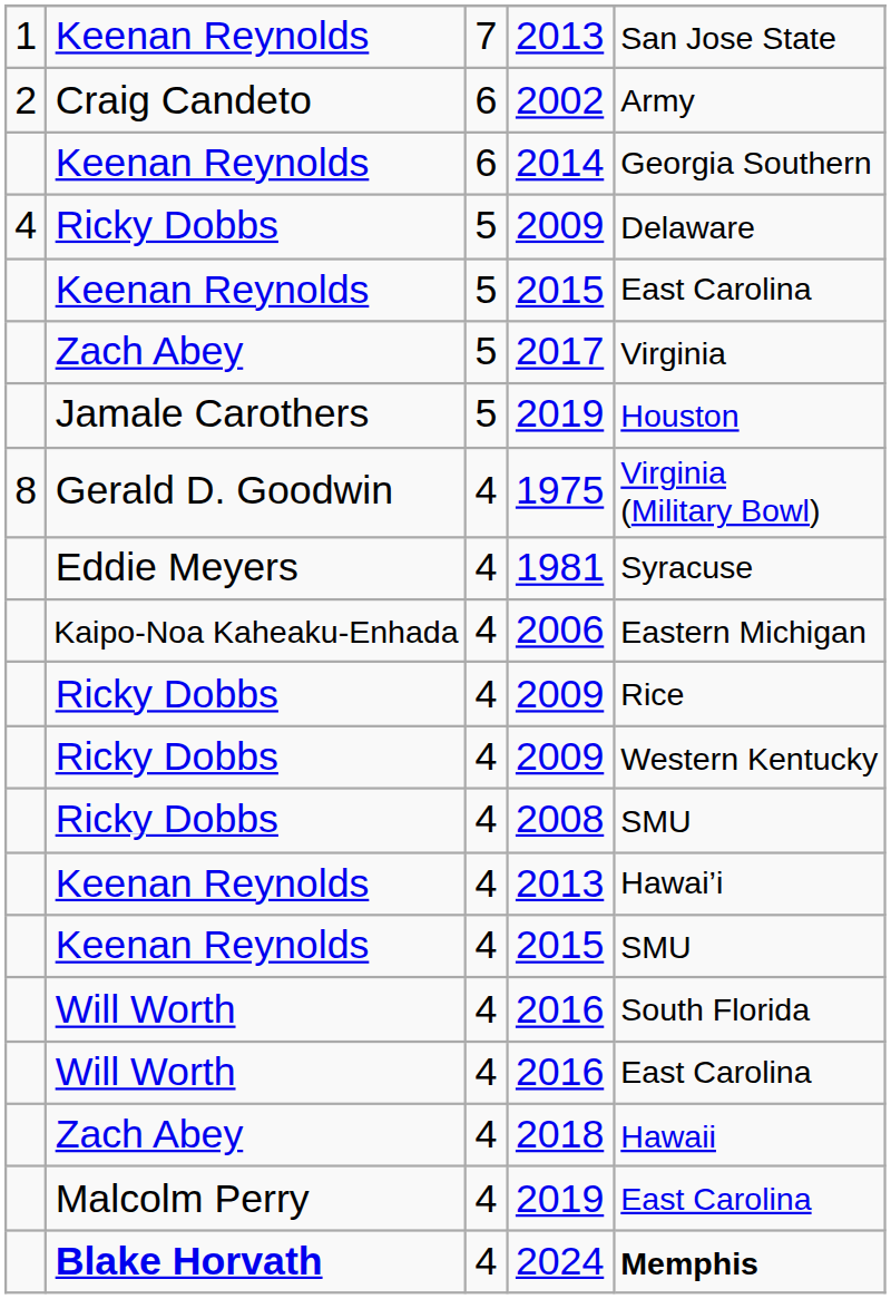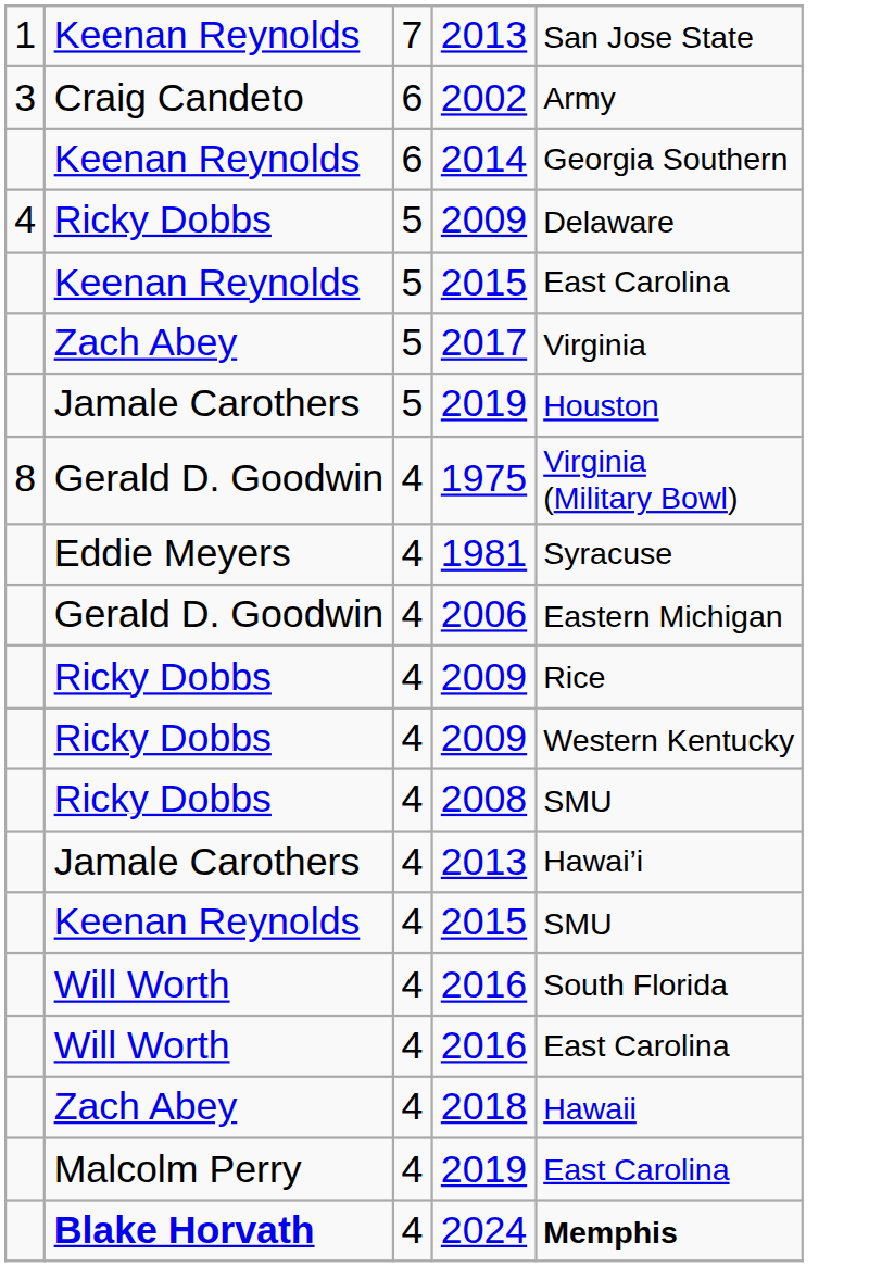2002 | column 1: 2 -> 3
2006 | column 2: Kaipo-Noa Kaheaku-Enhada -> Gerald D. Goodwin
4 / 2013 | column 2: Keenan Reynolds -> Jamale Carothers
